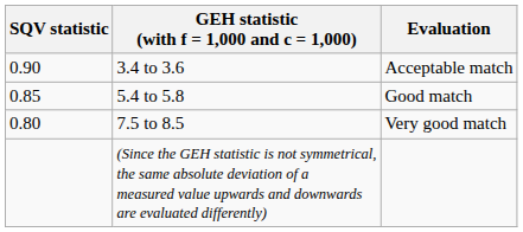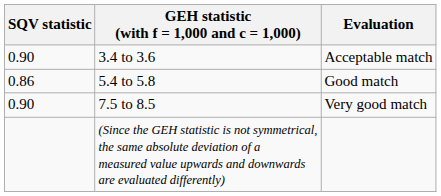5.4 to 5.8 | SQV statistic: 0.85 -> 0.86
7.5 to 8.5 | SQV statistic: 0.80 -> 0.90
